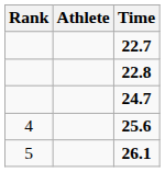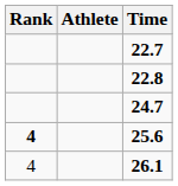25.6 | Rank: normal -> bold
26.1 | Rank: 5 -> 4
